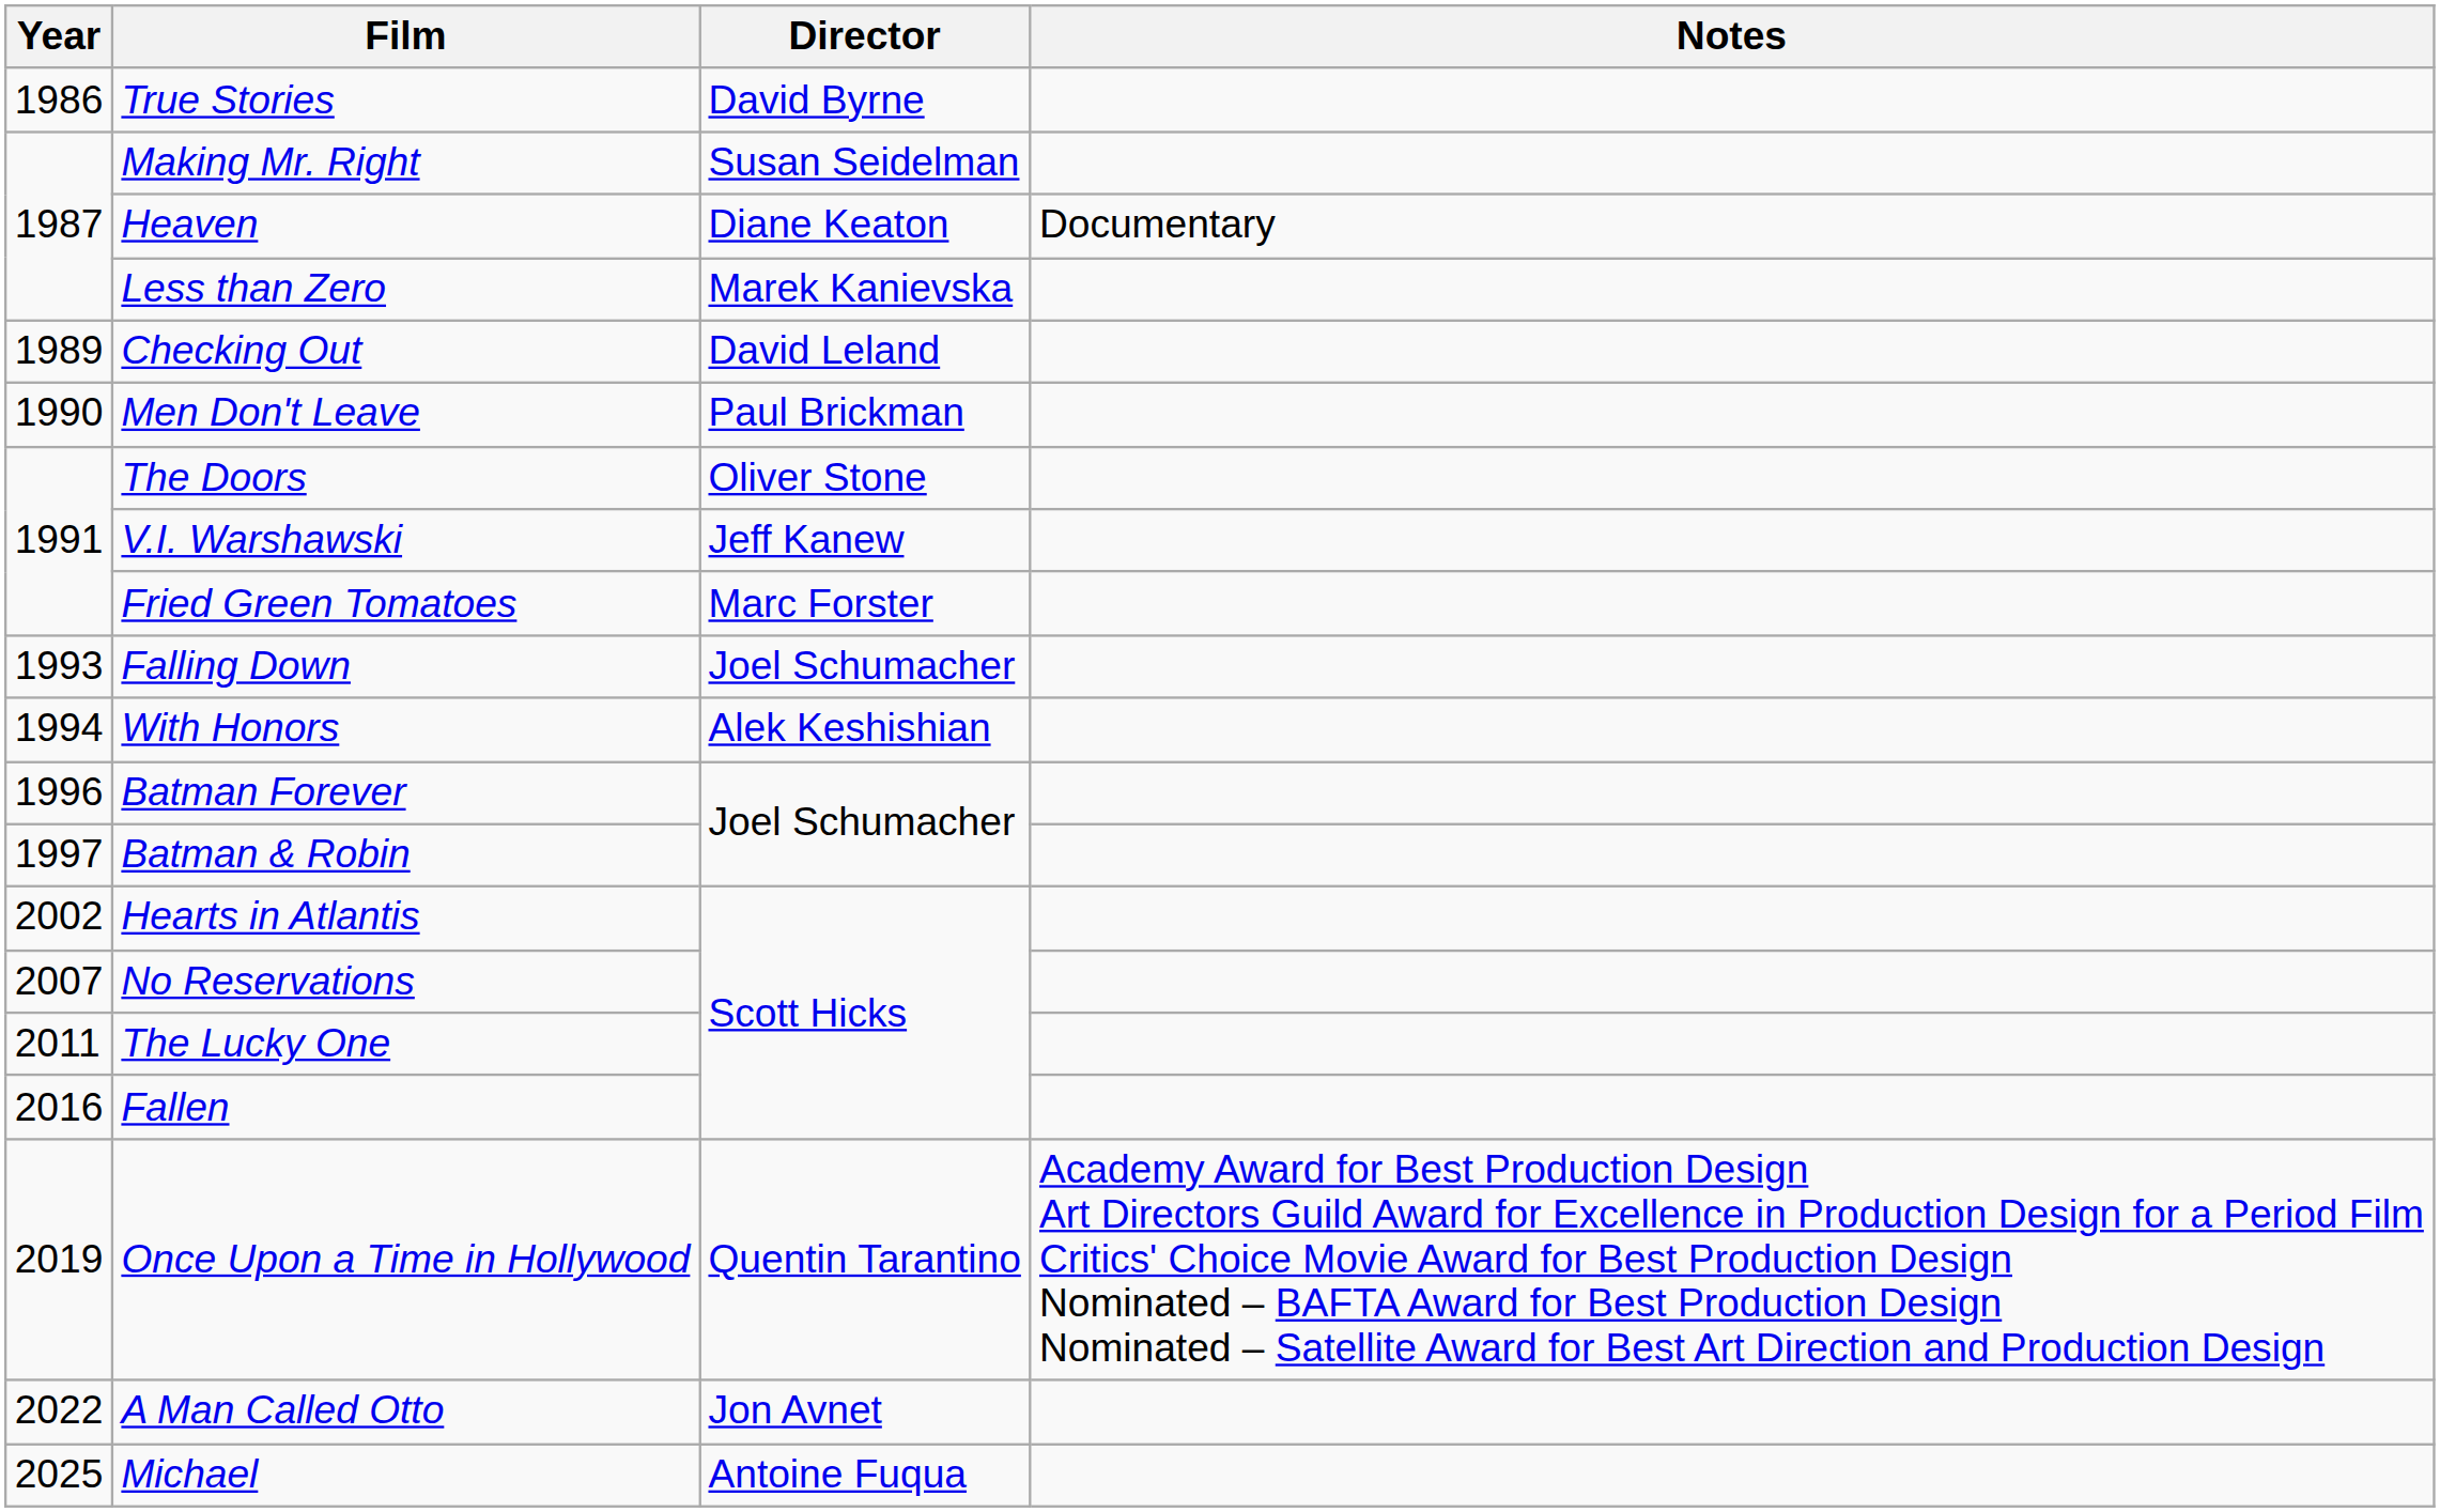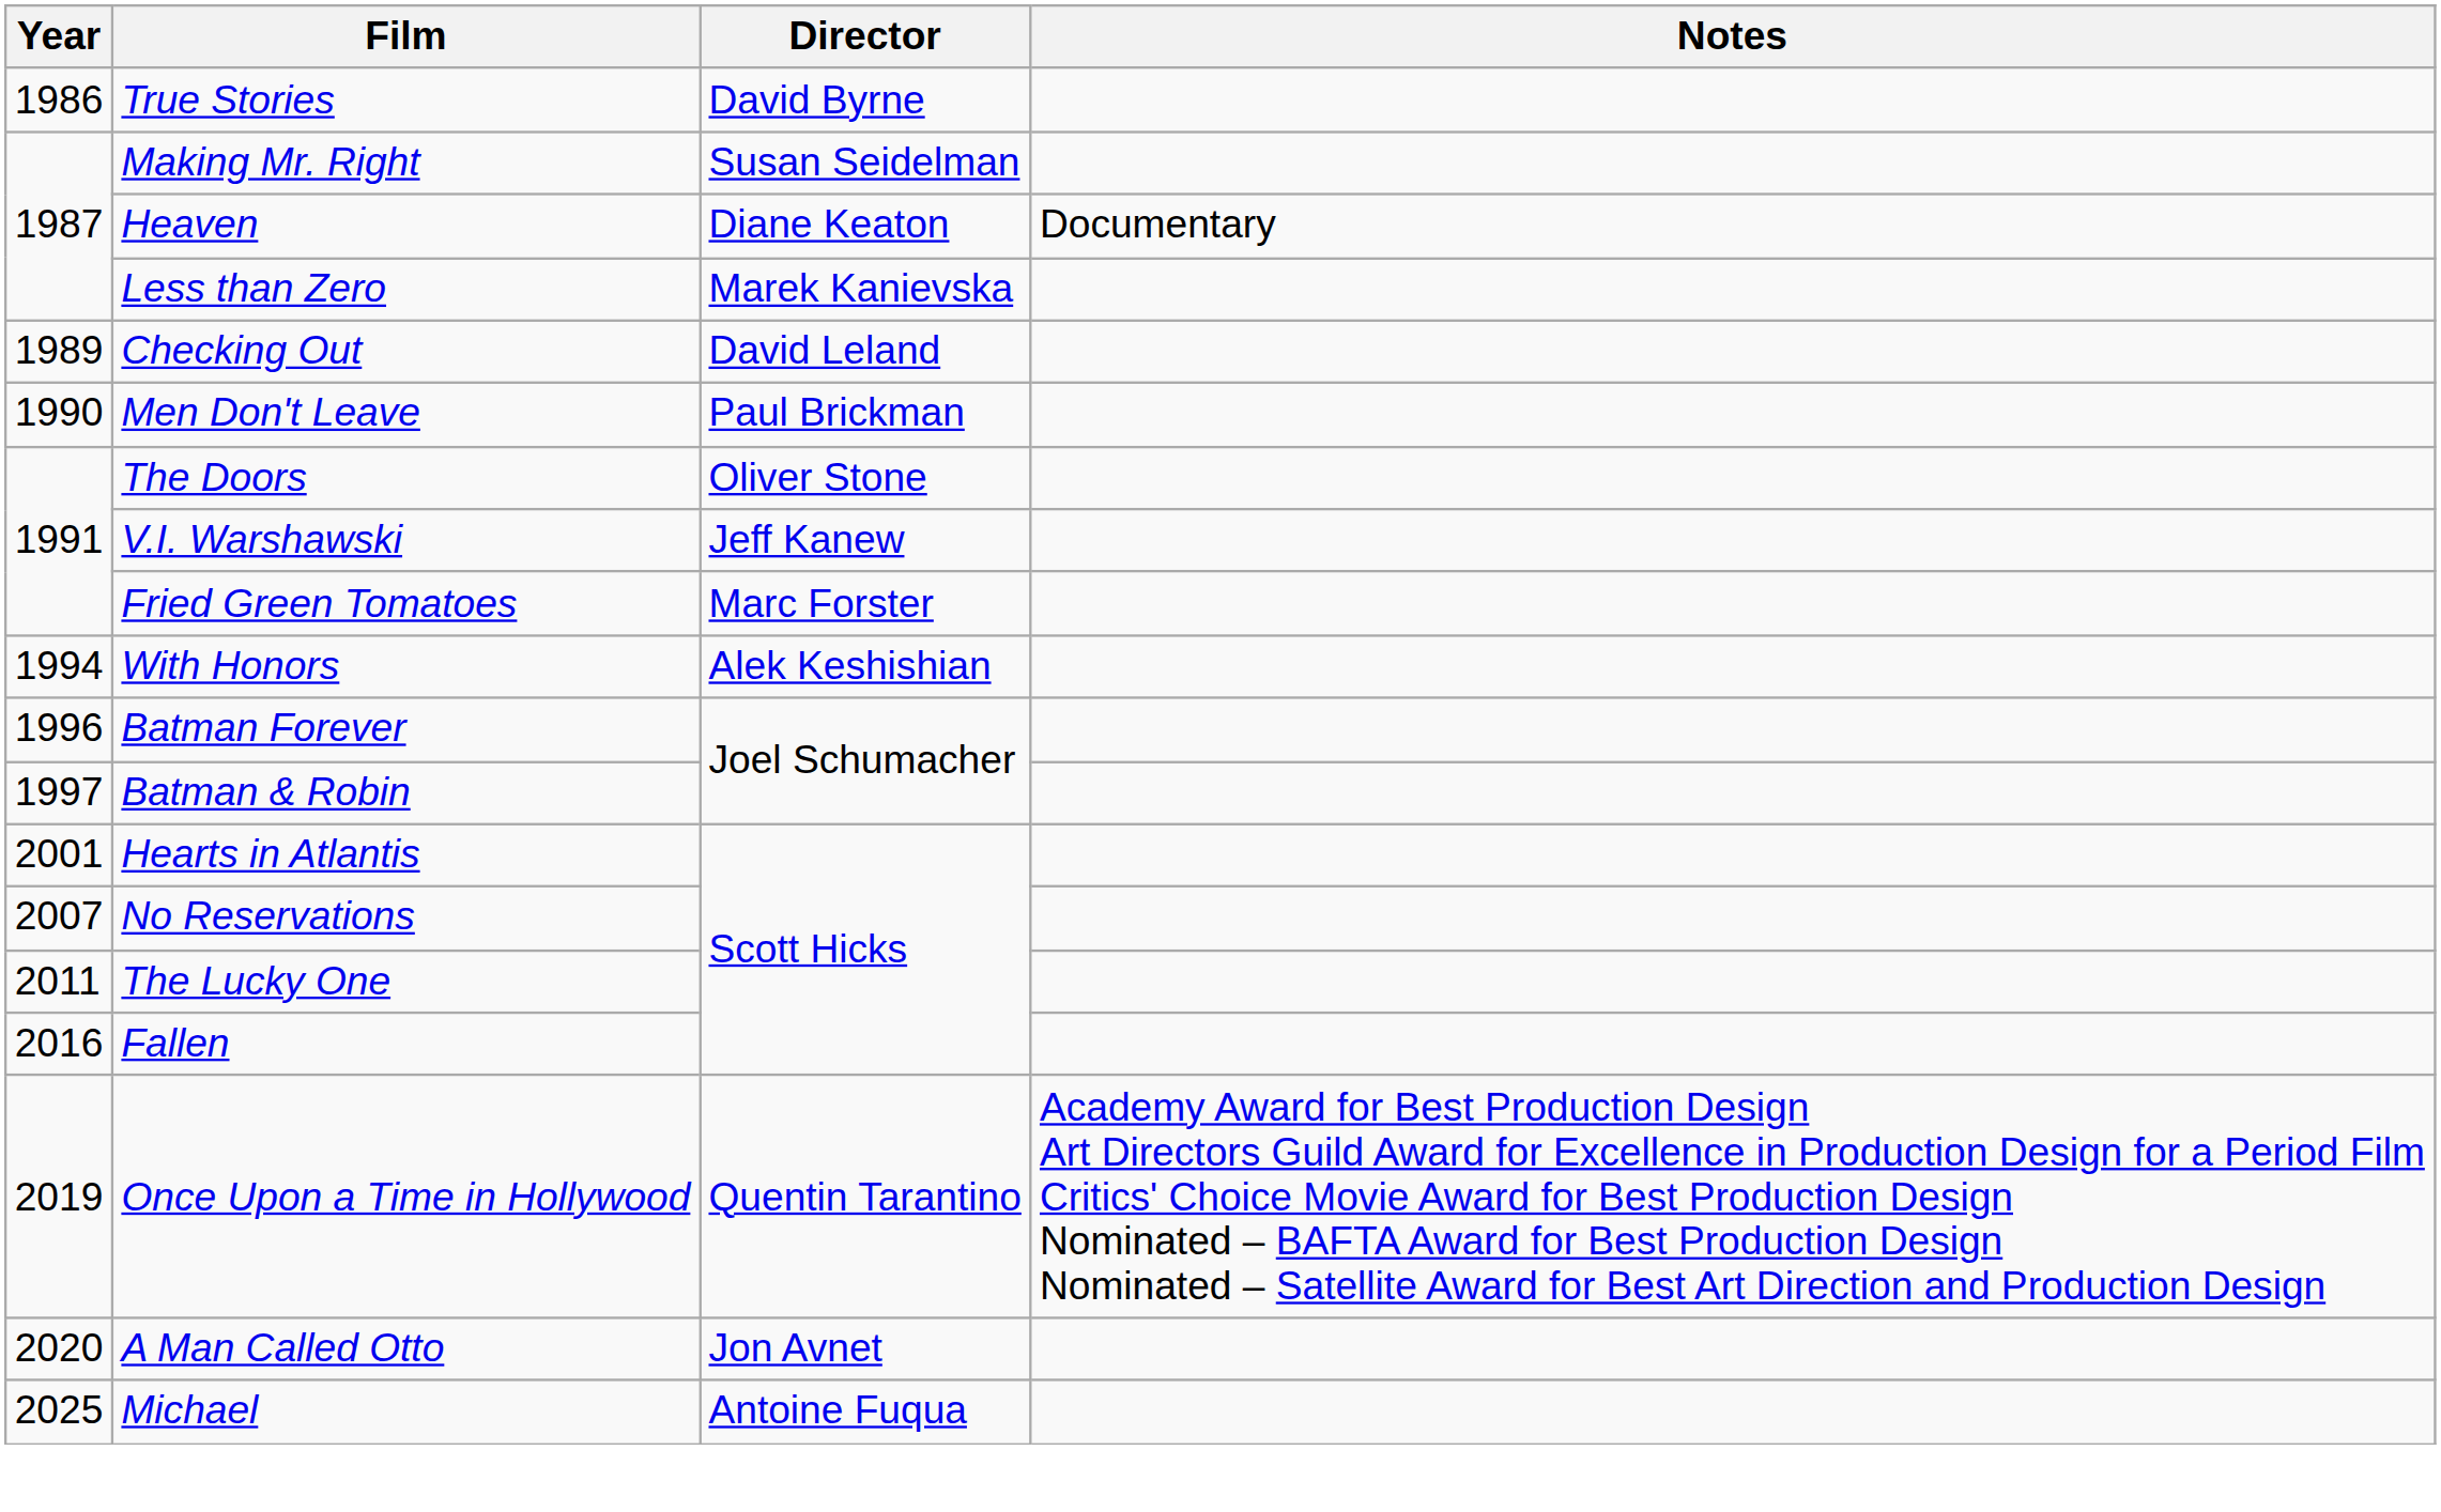- row: 1993 | Falling Down | Joel Schumacher
Hearts in Atlantis | Year: 2002 -> 2001
A Man Called Otto | Year: 2022 -> 2020
